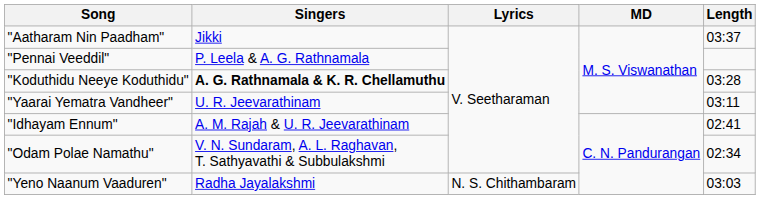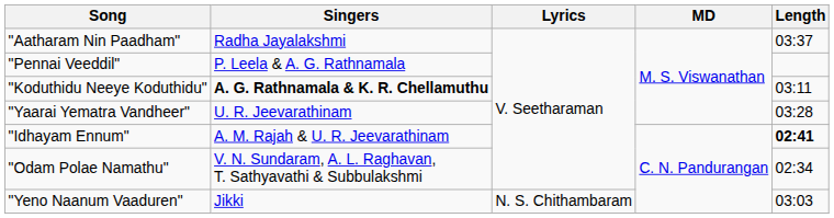"Aatharam Nin Paadham" | Singers: Jikki -> Radha Jayalakshmi
"Koduthidu Neeye Koduthidu" | Length: 03:28 -> 03:11
"Yaarai Yematra Vandheer" | Length: 03:11 -> 03:28
"Idhayam Ennum" | Length: normal -> bold
"Yeno Naanum Vaaduren" | Singers: Radha Jayalakshmi -> Jikki
